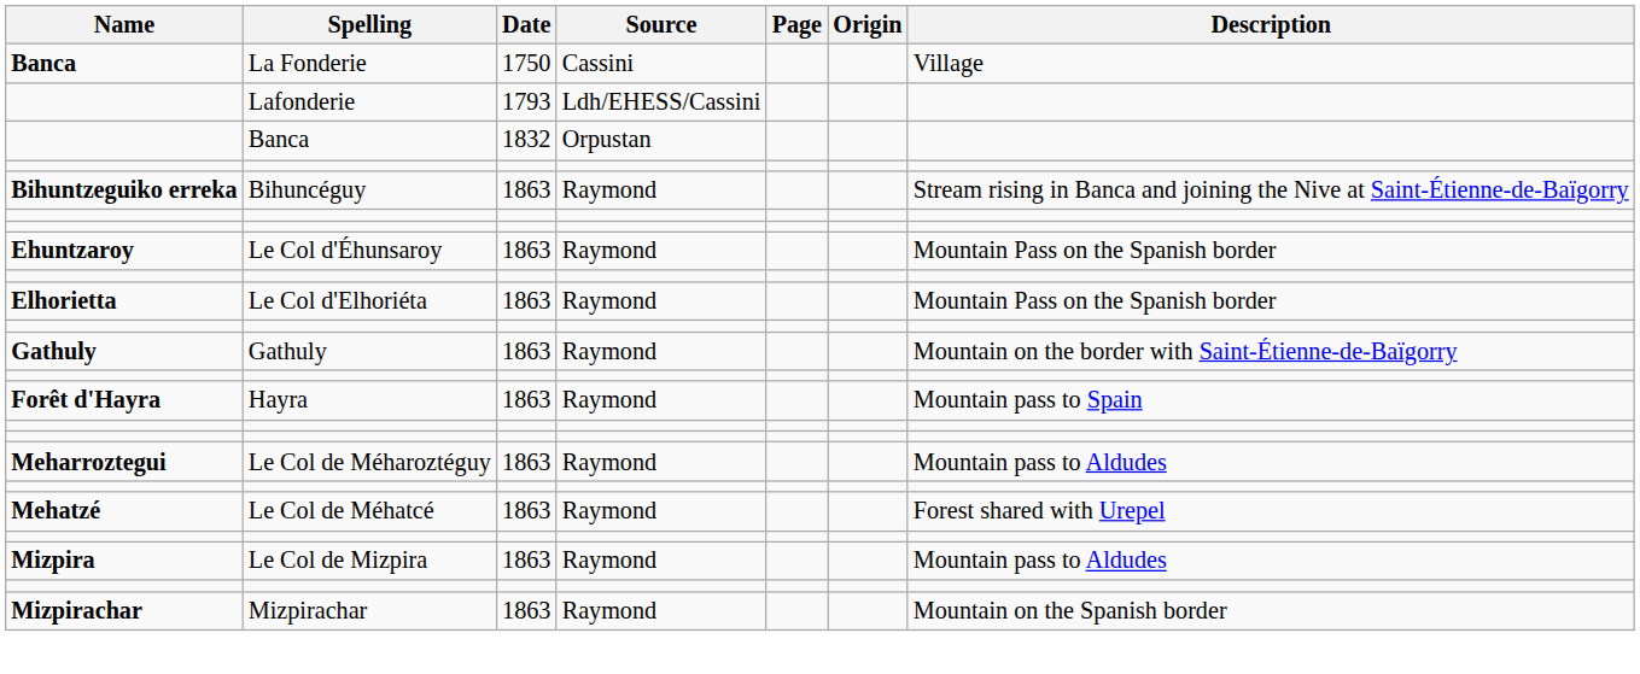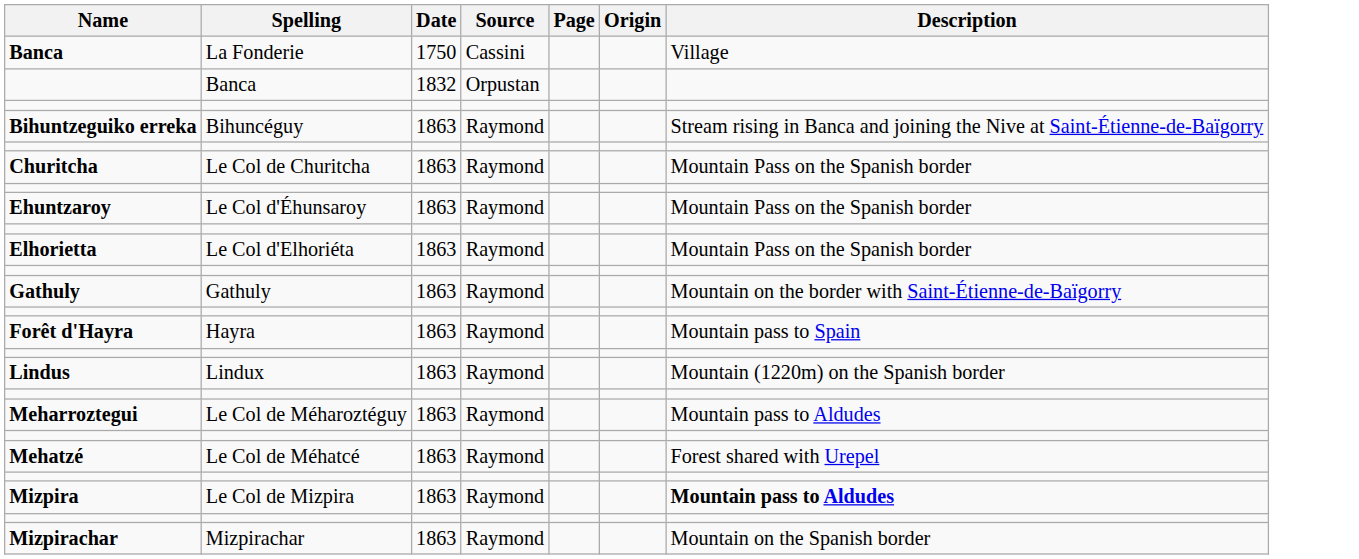- row: Lafonderie | 1793 | Ldh/EHESS/Cassini
+ row: Churitcha | Le Col de Churitcha | 1863 | Raymond | Mountain Pass on the Spanish border
+ row: Lindus | Lindux | 1863 | Raymond | Mountain (1220m) on the Spanish border
Le Col de Mizpira | Description: normal -> bold
